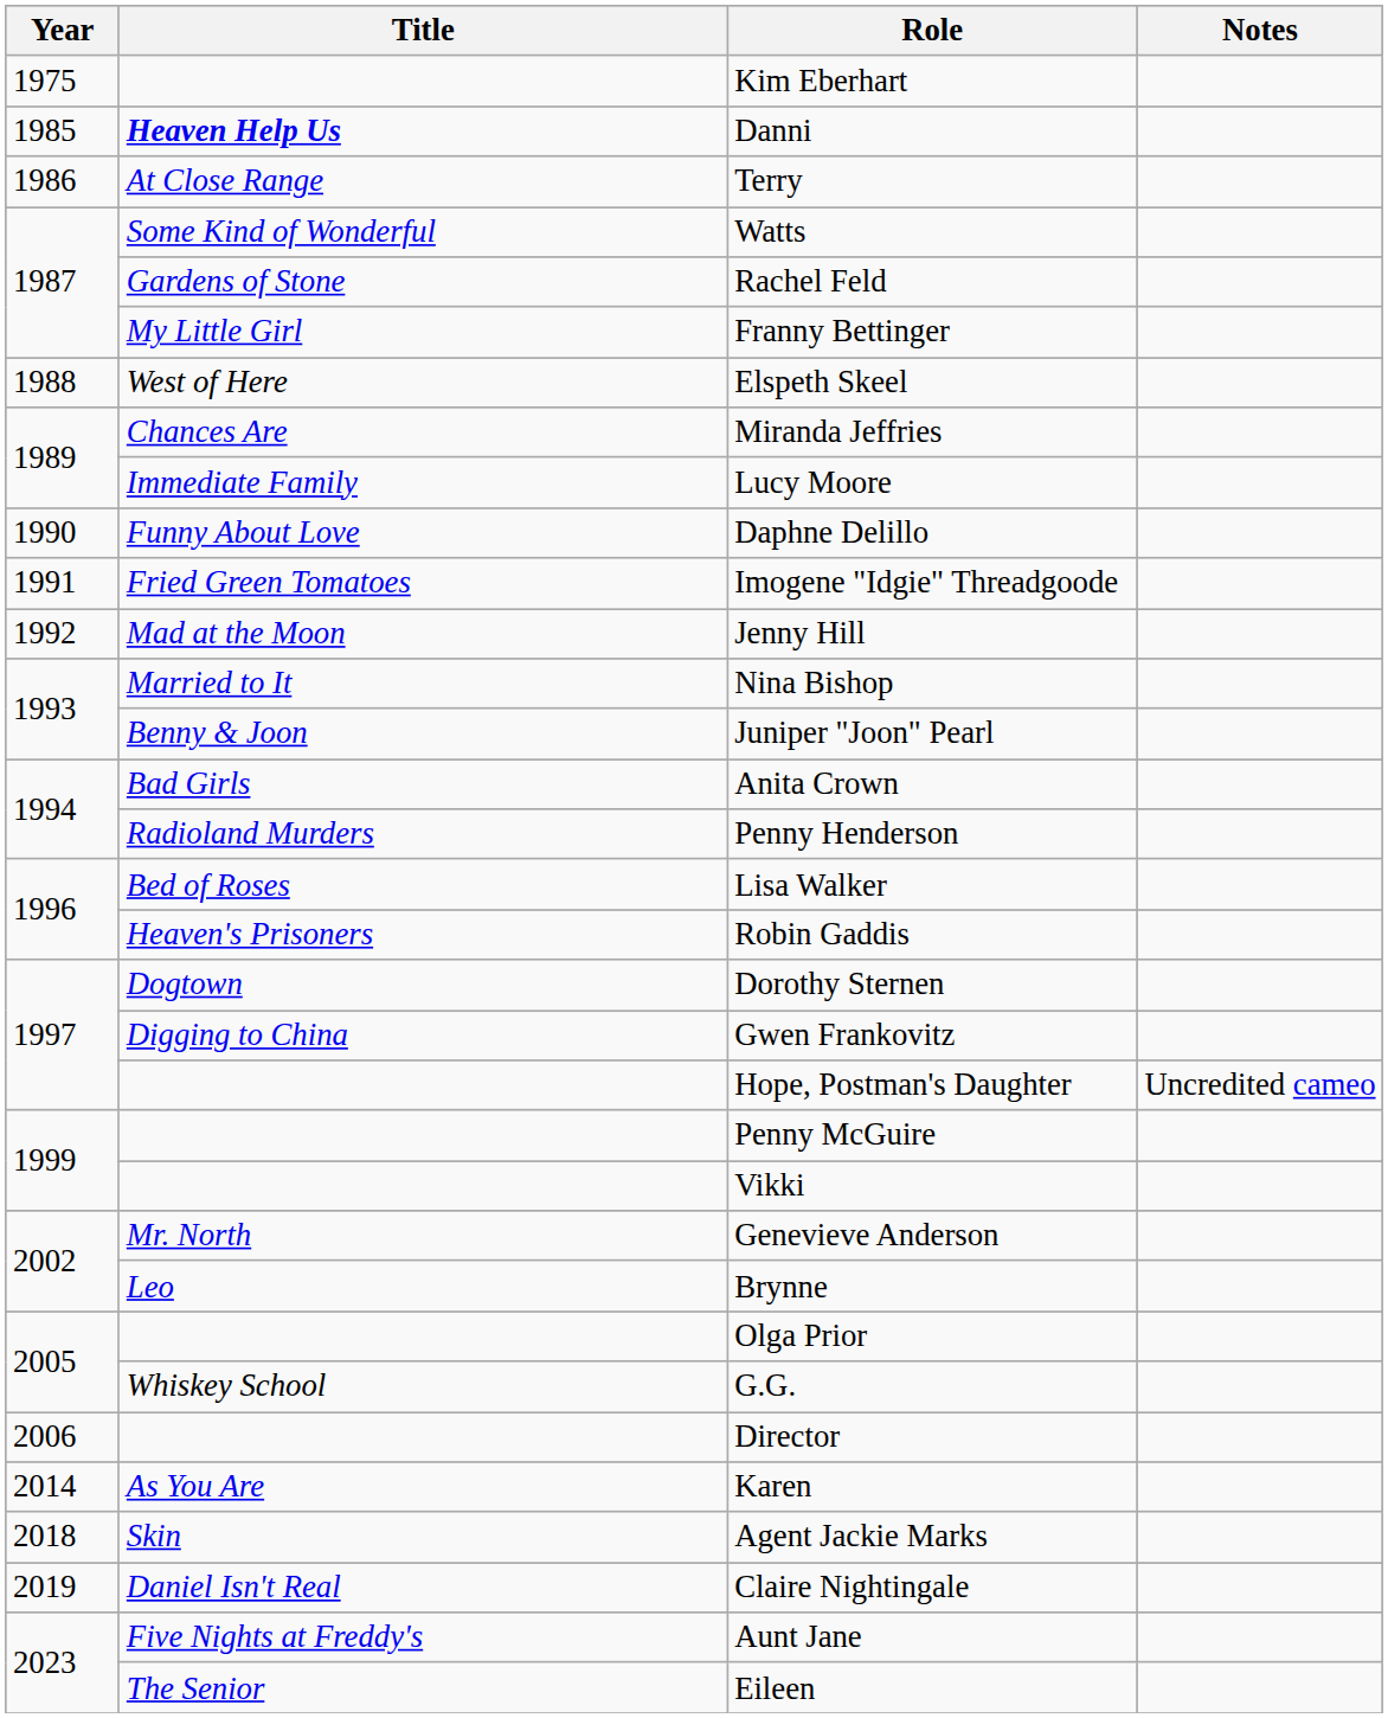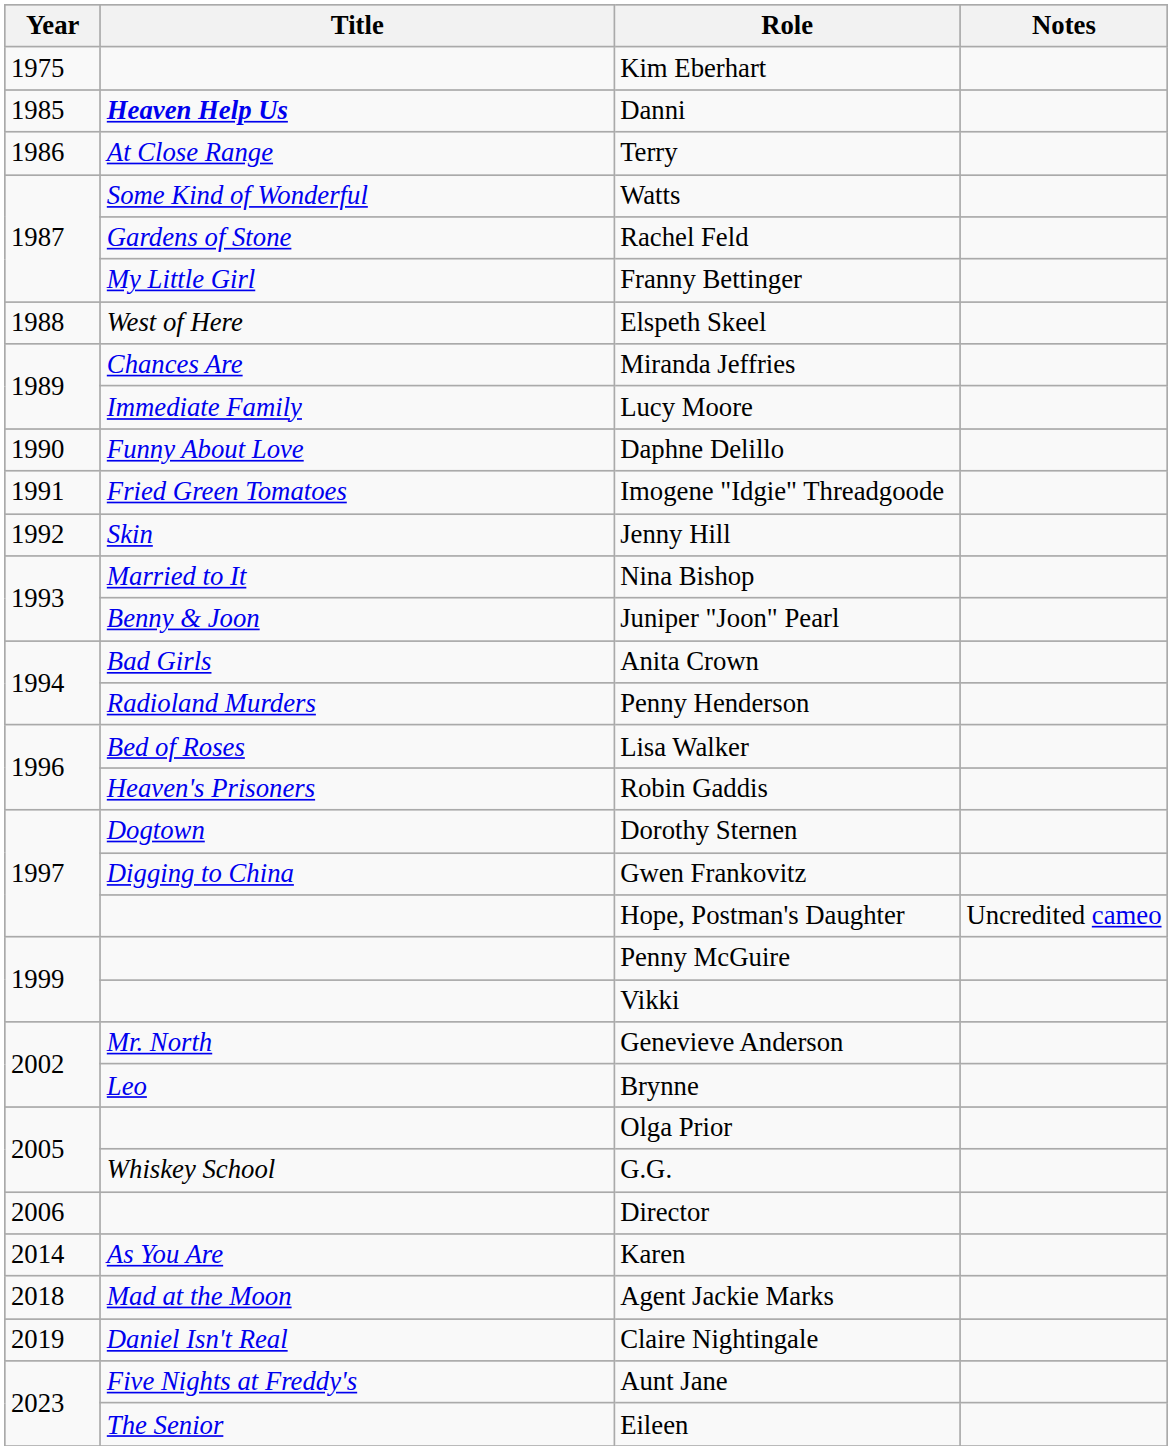Jenny Hill | Title: Mad at the Moon -> Skin
Agent Jackie Marks | Title: Skin -> Mad at the Moon
